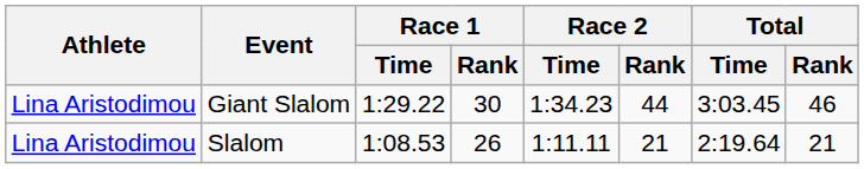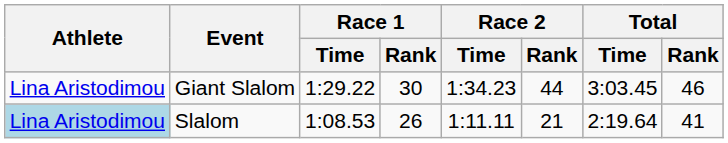Slalom | Athlete: no background -> lightblue background
Slalom | Total / Rank: 21 -> 41
